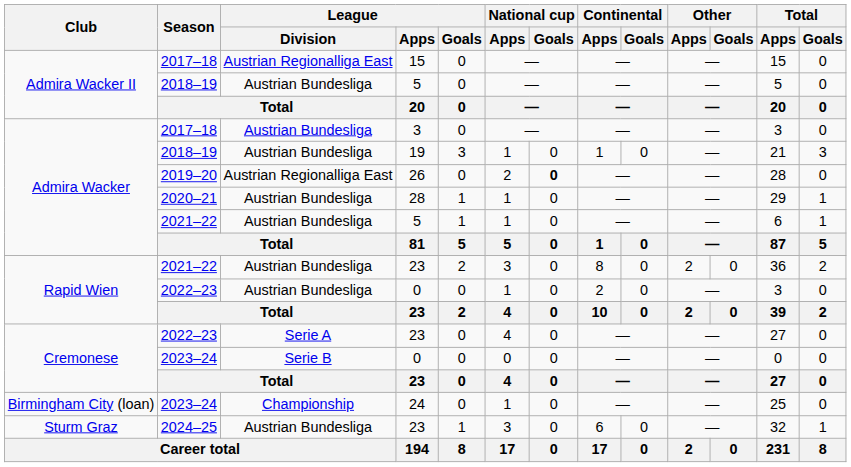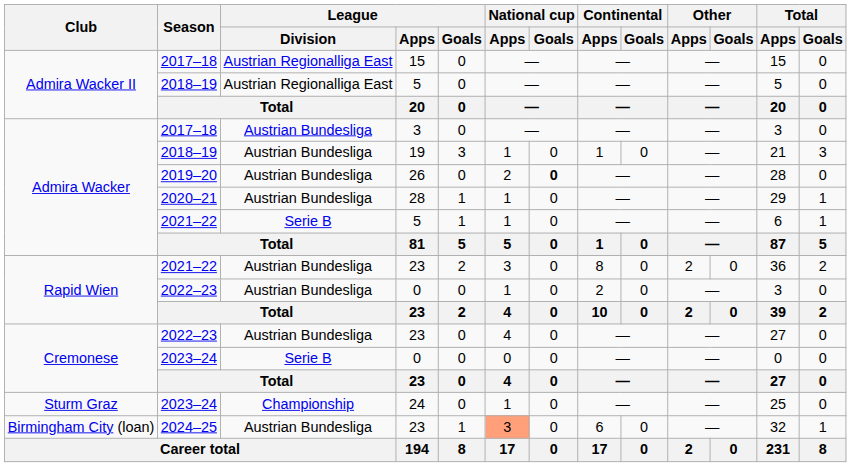2018–19 / 5 | League / Division: Austrian Bundesliga -> Austrian Regionalliga East
26 | League / Division: Austrian Regionalliga East -> Austrian Bundesliga
2021–22 / 5 | League / Division: Austrian Bundesliga -> Serie B
2022–23 / 23 | League / Division: Serie A -> Austrian Bundesliga
24 | Club: Birmingham City (loan) -> Sturm Graz
2024–25 / 23 | Club: Sturm Graz -> Birmingham City (loan)
2024–25 / 23 | National cup / Apps: no background -> lightsalmon background
